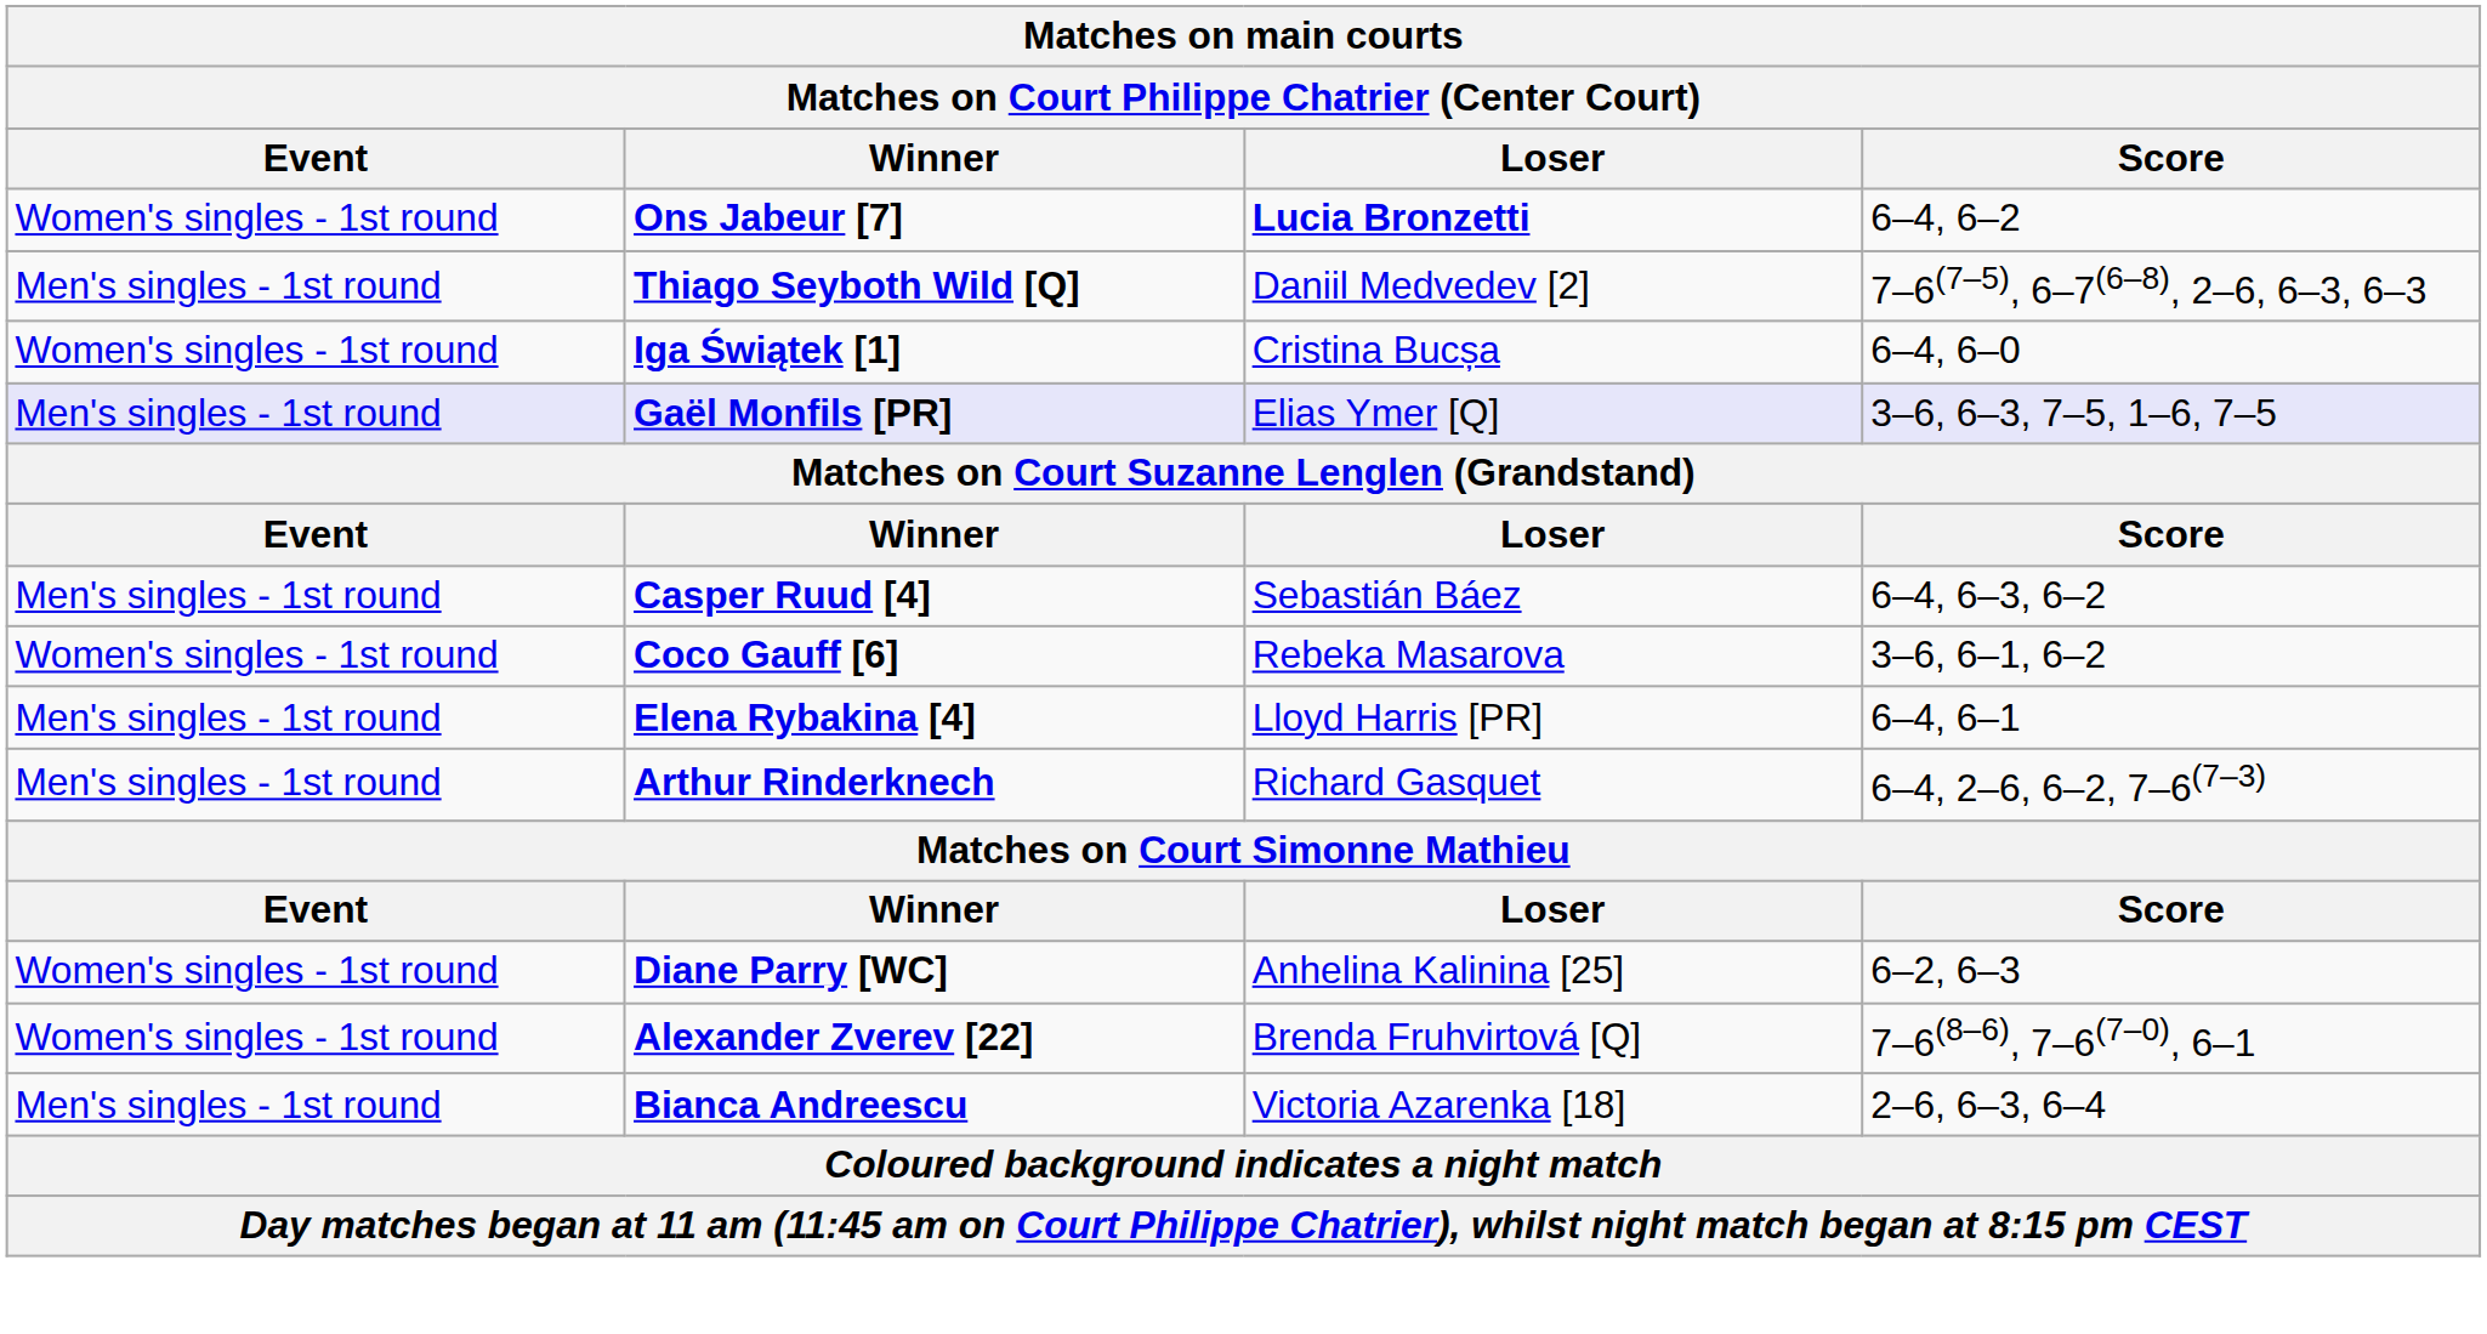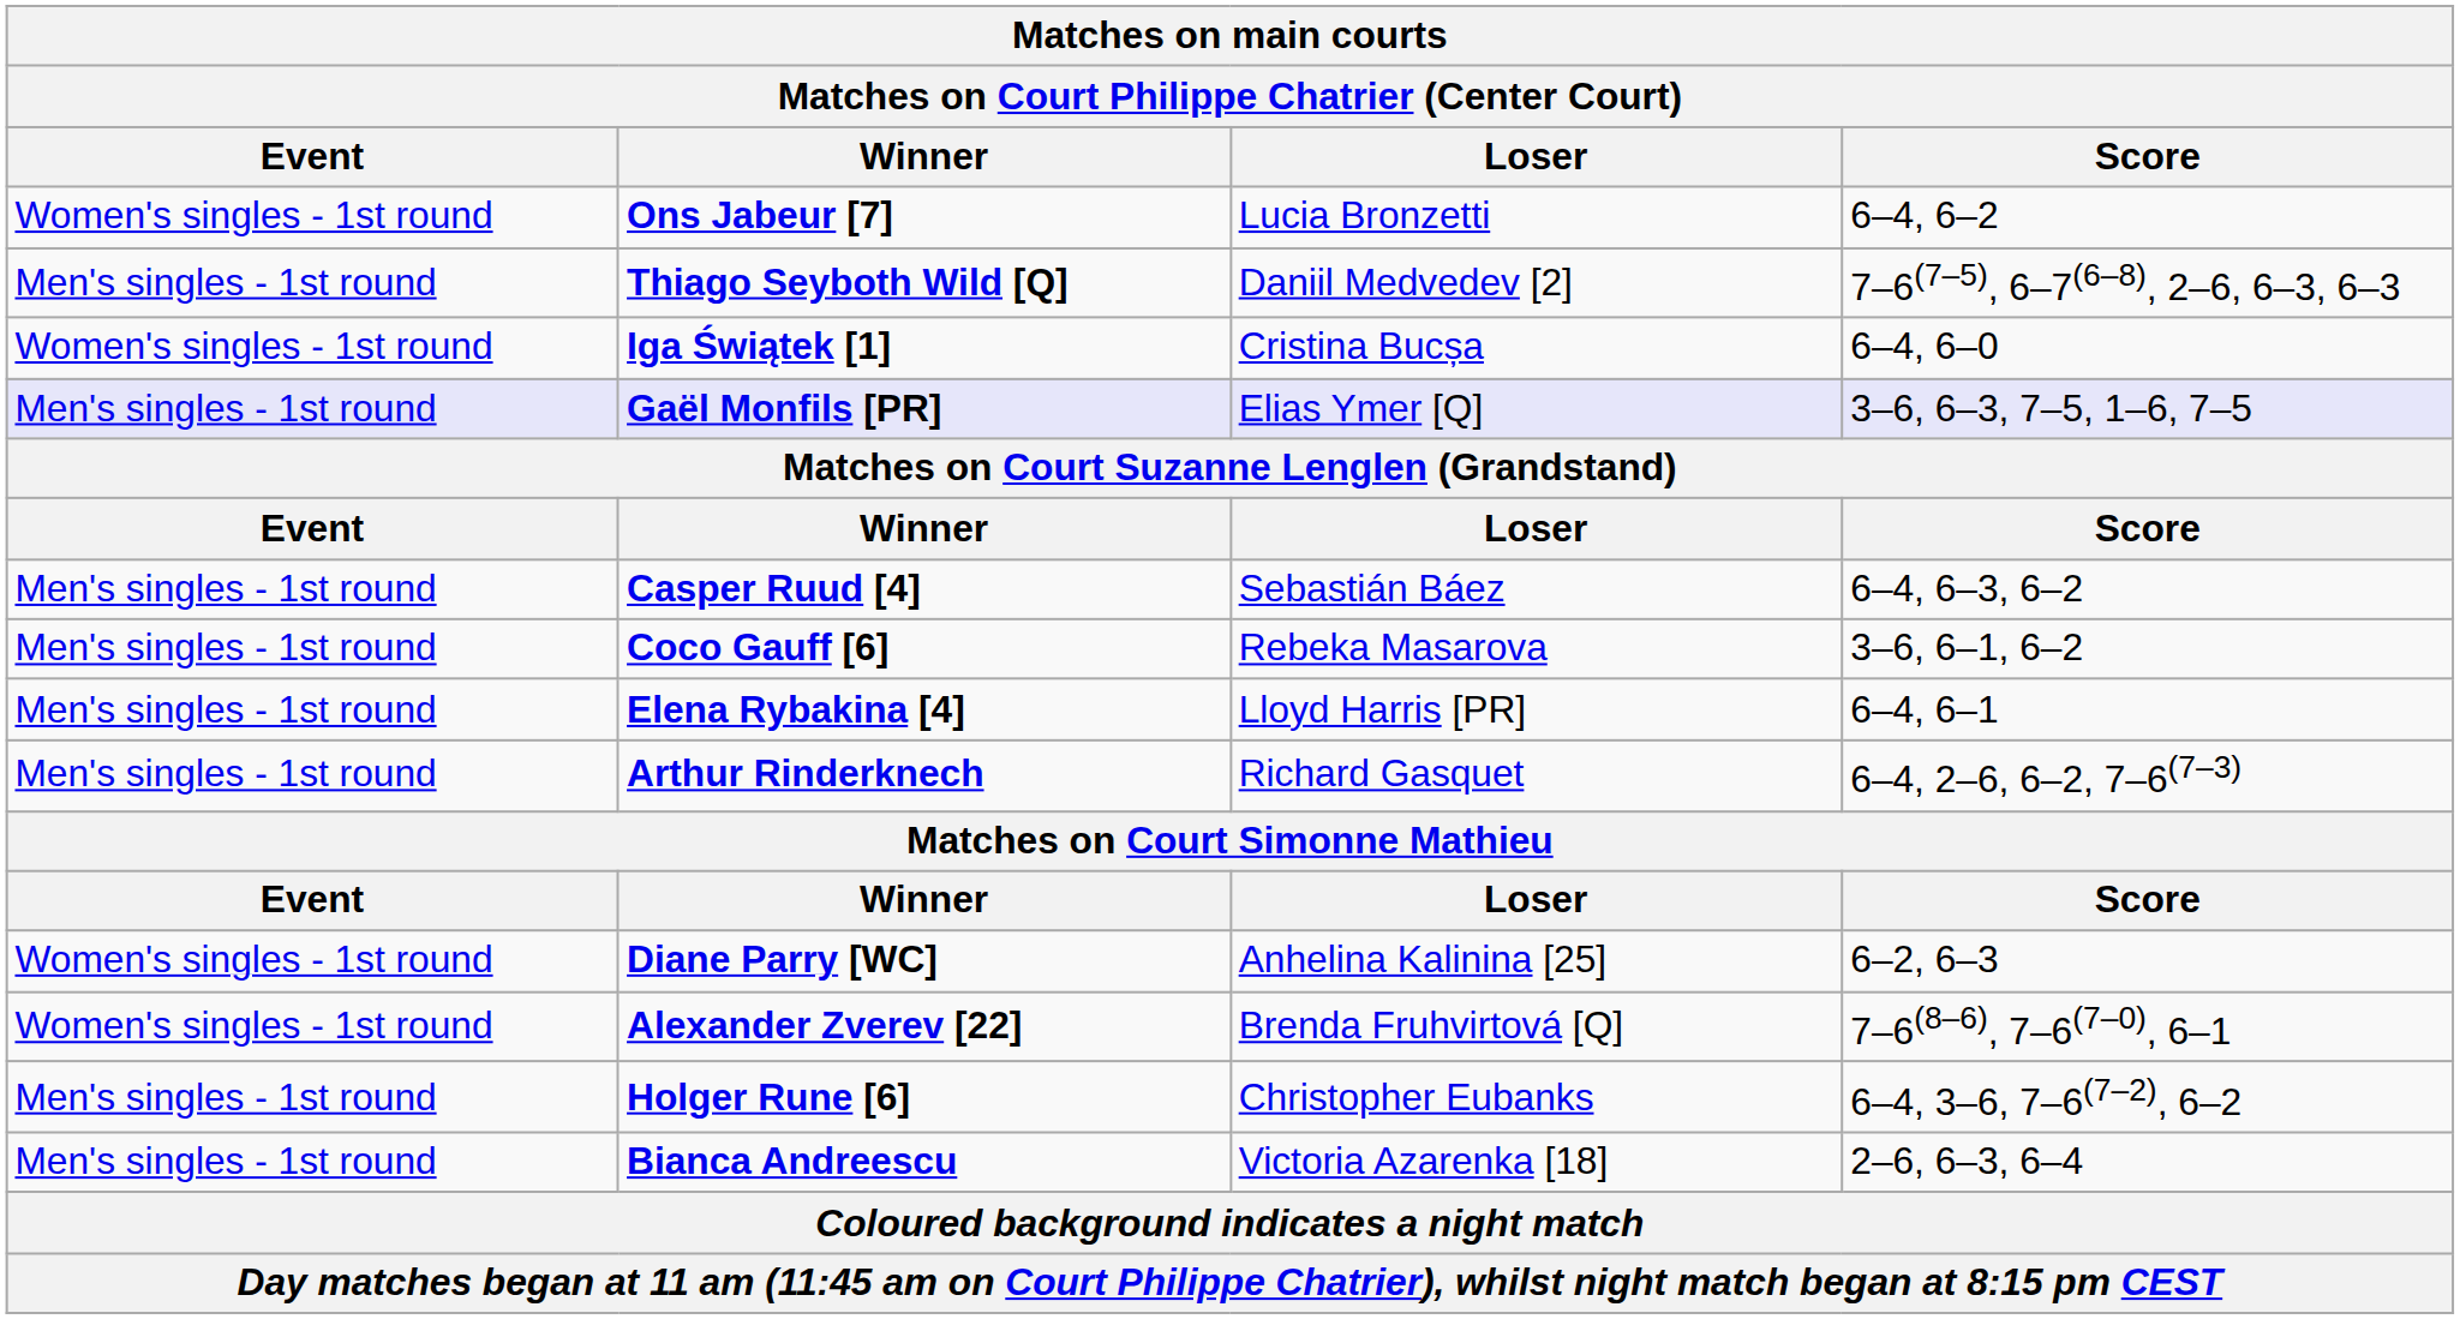Ons Jabeur [7] | Loser: bold -> normal
Coco Gauff [6] | Event: Women's singles - 1st round -> Men's singles - 1st round
+ row: Men's singles - 1st round | Holger Rune [6] | Christopher Eubanks | 6–4, 3–6, 7–6(7–2), 6–2
